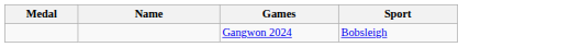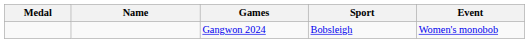+ column: Event | Women's monobob
